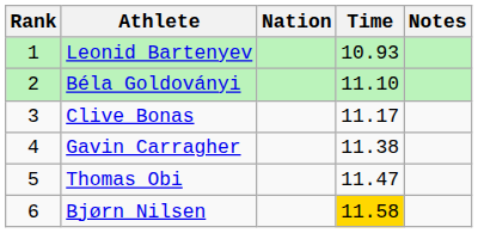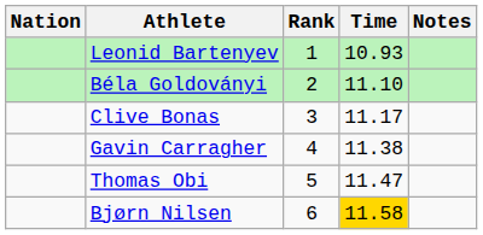columns swapped: Rank <-> Nation
